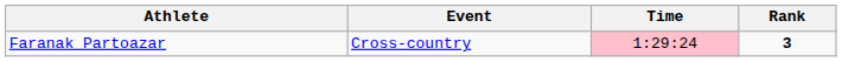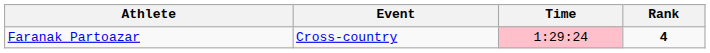Faranak Partoazar | Rank: 3 -> 4
